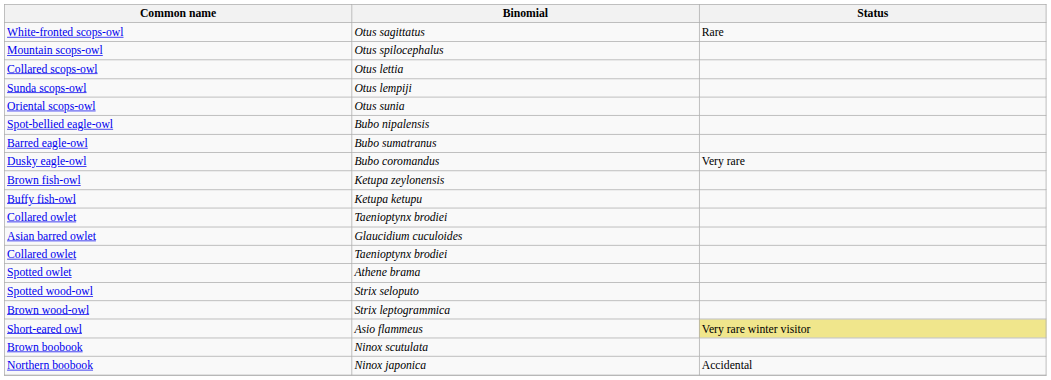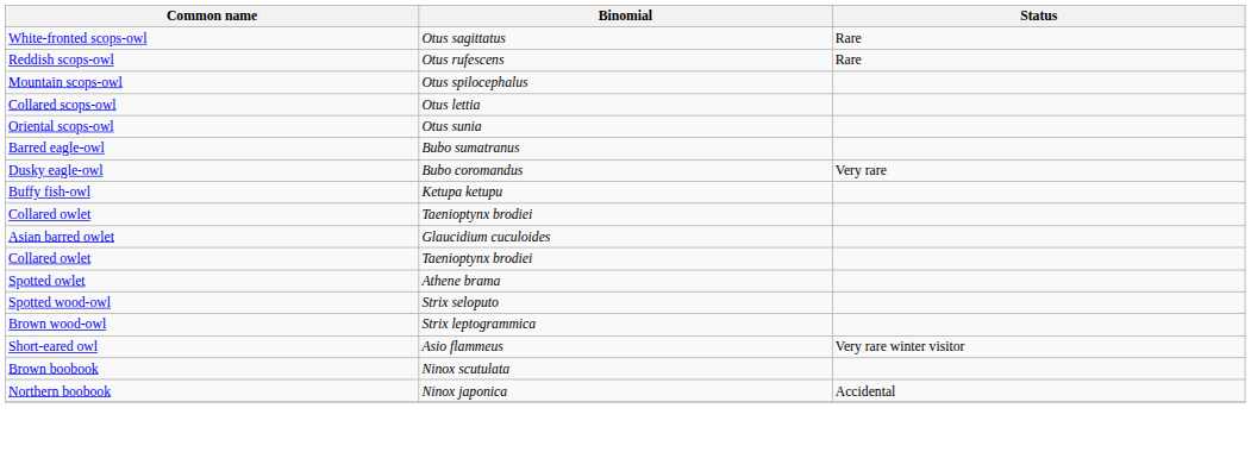+ row: Reddish scops-owl | Otus rufescens | Rare
- row: Sunda scops-owl | Otus lempiji
- row: Spot-bellied eagle-owl | Bubo nipalensis
- row: Brown fish-owl | Ketupa zeylonensis
Short-eared owl | Status: khaki background -> no background
